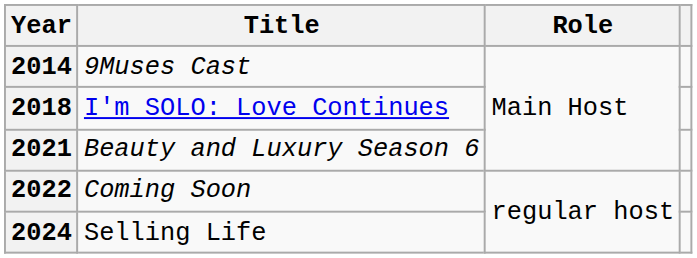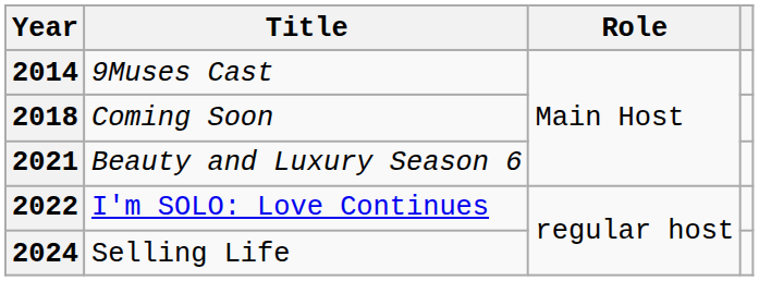2018 | Title: I'm SOLO: Love Continues -> Coming Soon
2022 | Title: Coming Soon -> I'm SOLO: Love Continues
